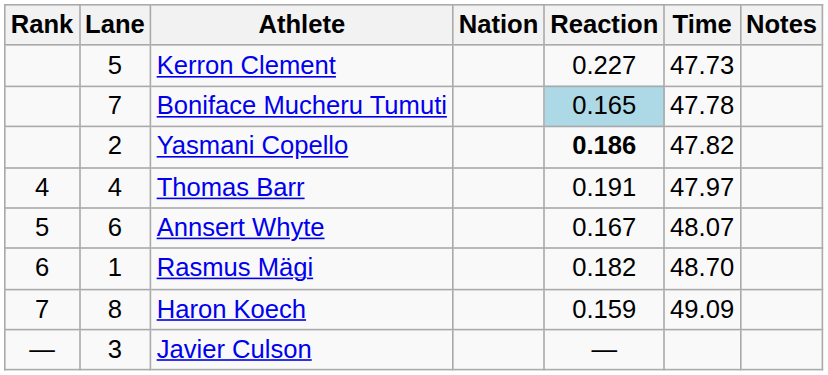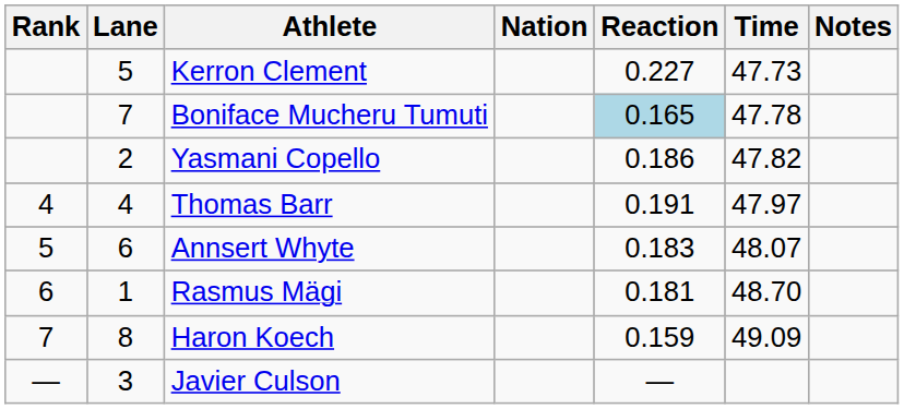Yasmani Copello | Reaction: bold -> normal
Annsert Whyte | Reaction: 0.167 -> 0.183
Rasmus Mägi | Reaction: 0.182 -> 0.181
